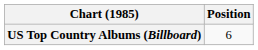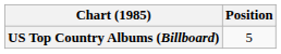US Top Country Albums (Billboard) | Position: 6 -> 5
